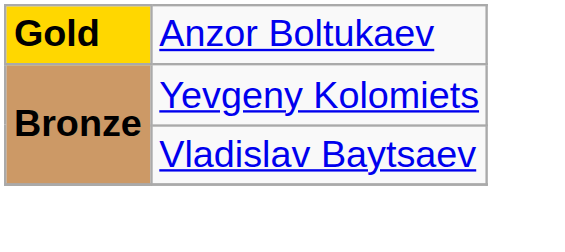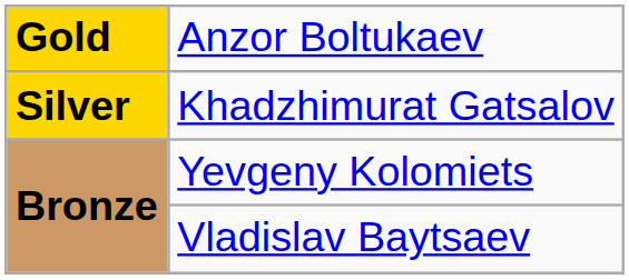+ row: Silver | Khadzhimurat Gatsalov
